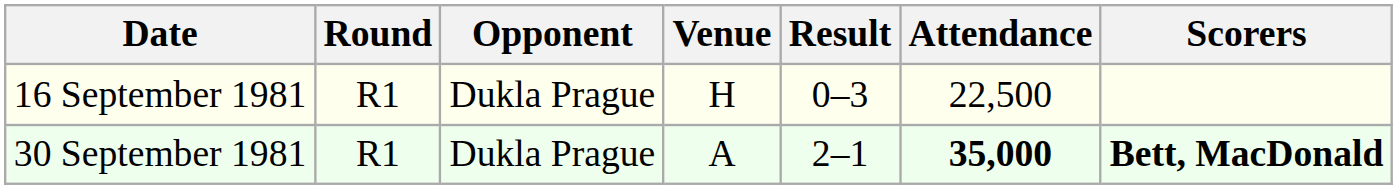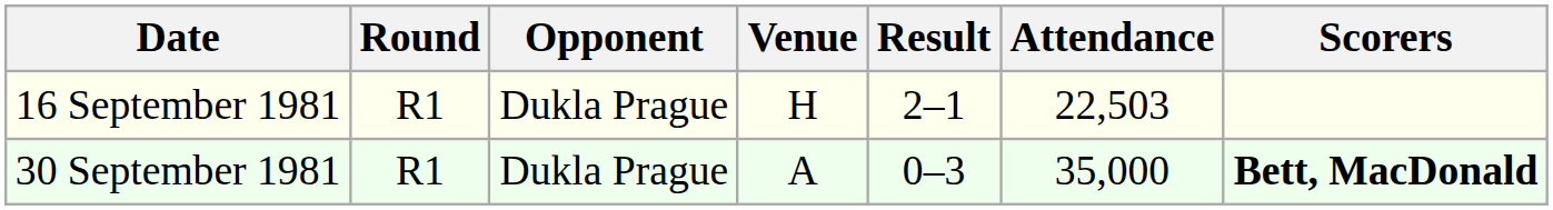16 September 1981 | Result: 0–3 -> 2–1
16 September 1981 | Attendance: 22,500 -> 22,503
30 September 1981 | Result: 2–1 -> 0–3
30 September 1981 | Attendance: bold -> normal
